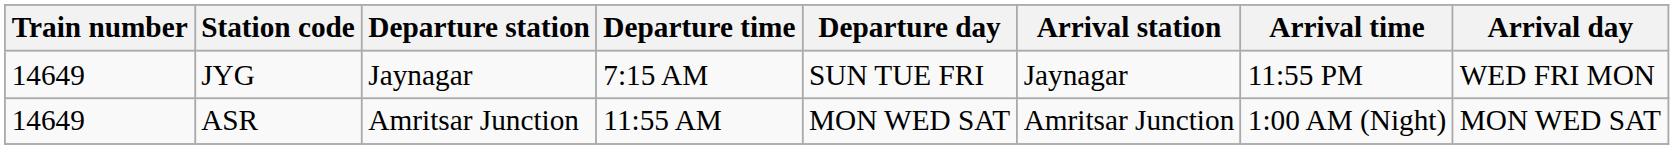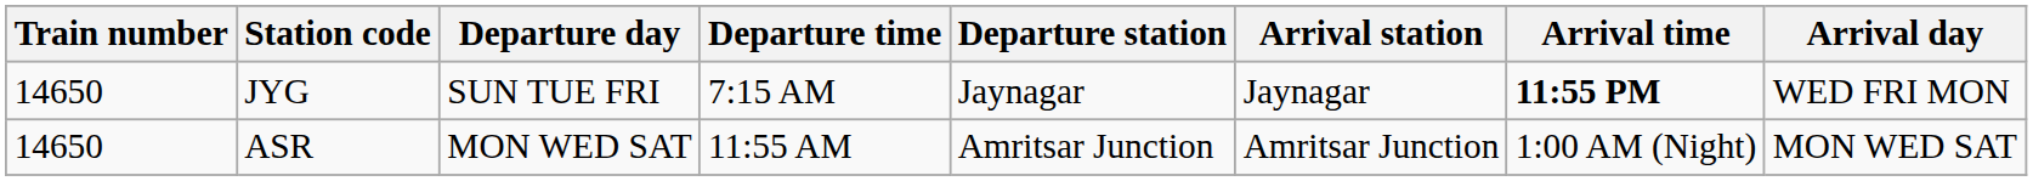columns swapped: Departure station <-> Departure day
JYG | Train number: 14649 -> 14650
JYG | Arrival time: normal -> bold
ASR | Train number: 14649 -> 14650
